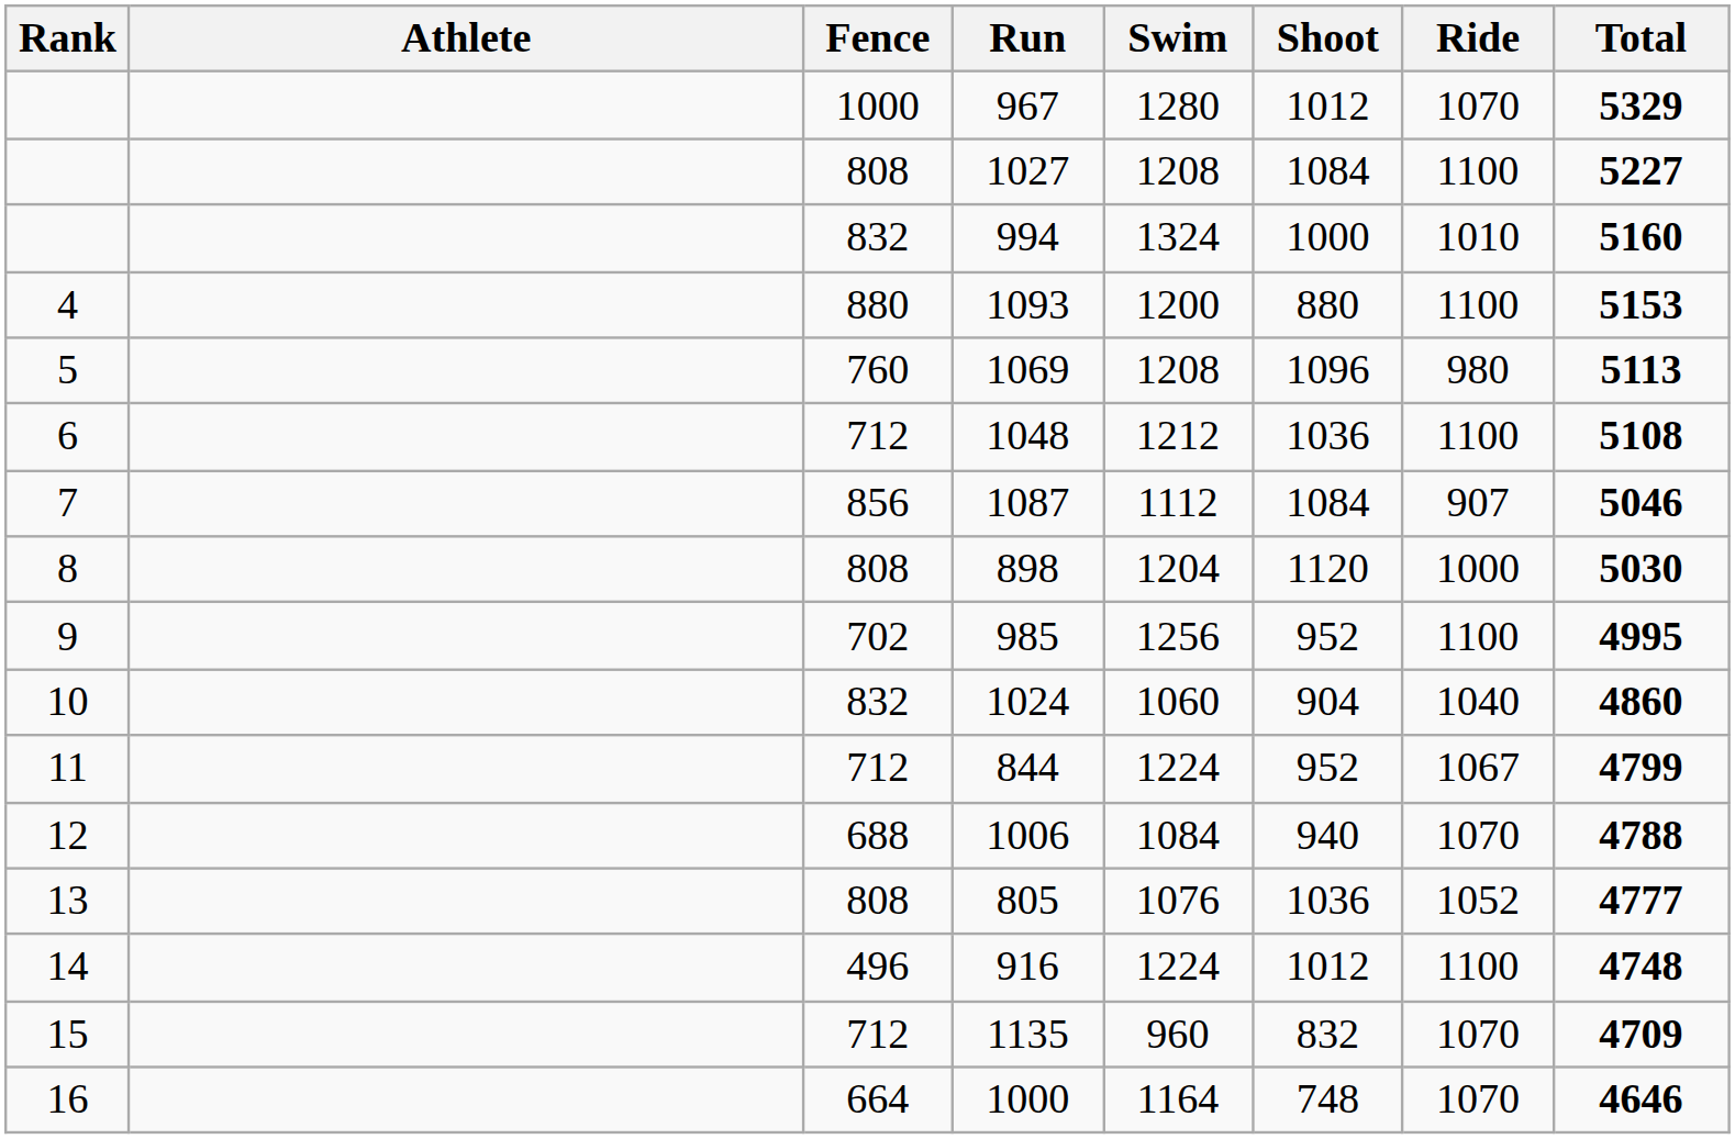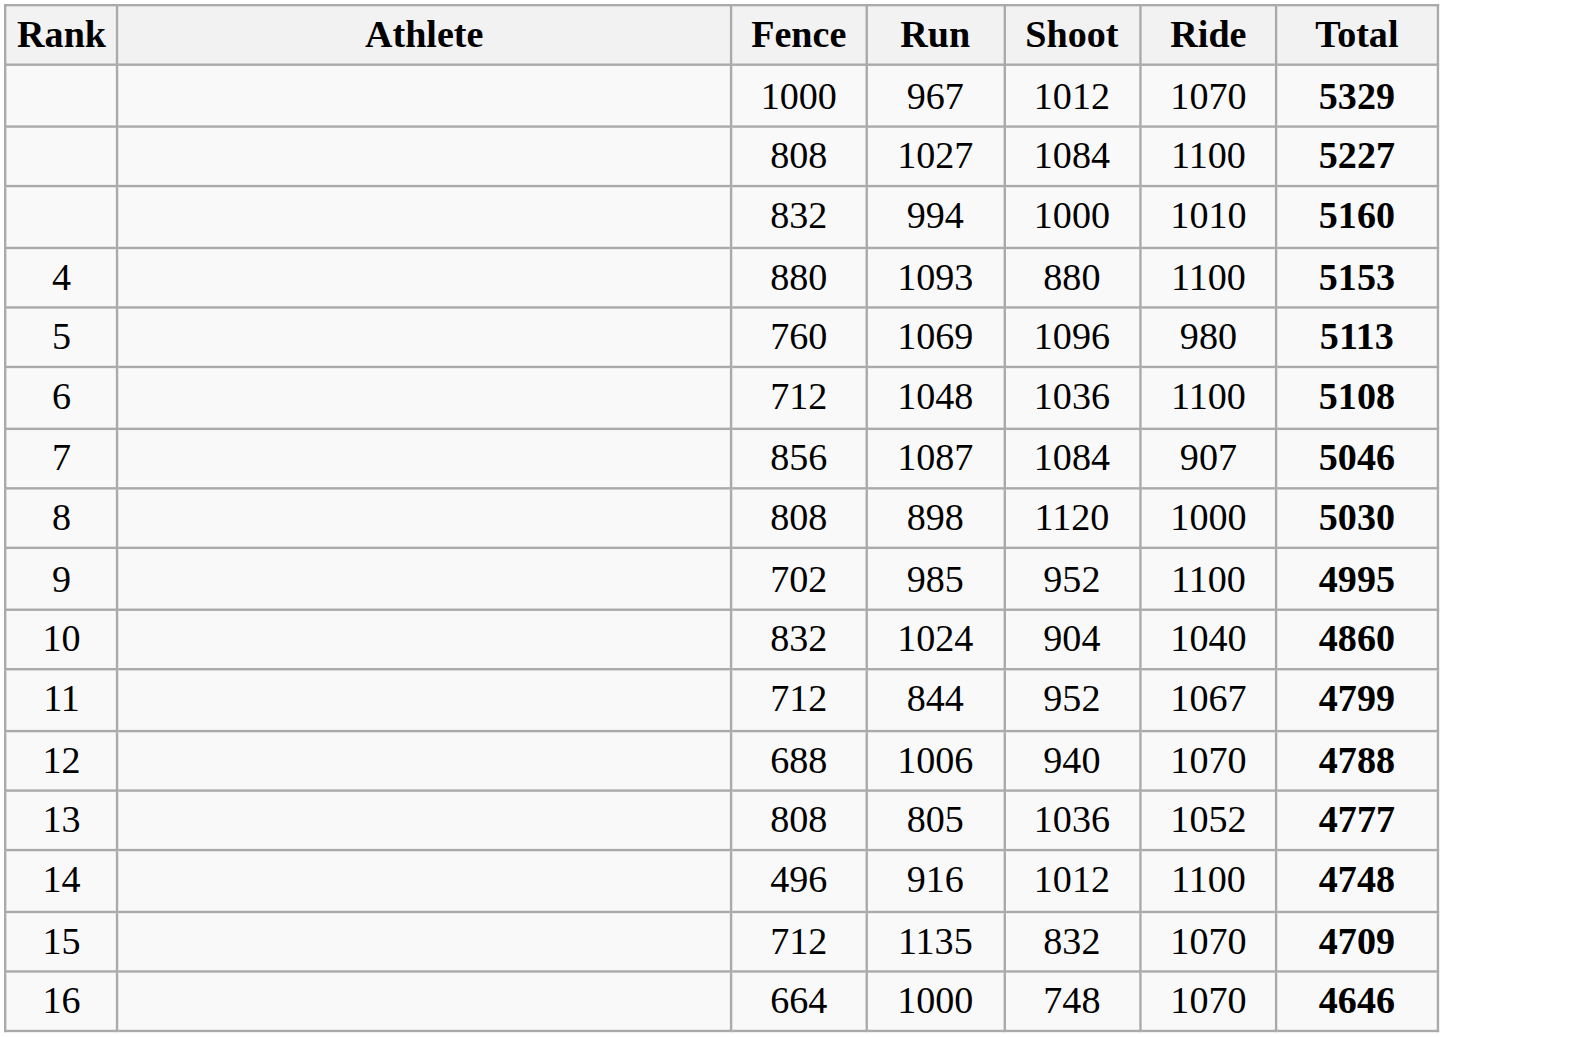- column: Swim | 1280 | 1208 | 1324 | 1200 | 1208 | 1212 | 1112 | 1204 | 1256 | 1060 | 1224 | 1084 | 1076 | 1224 | 960 | 1164
